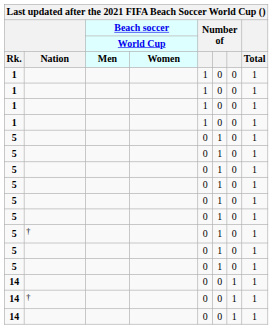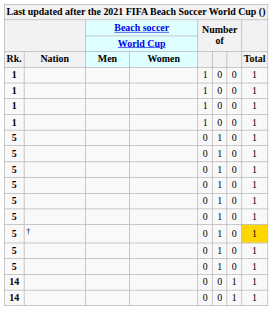5 / † | Total: no background -> gold background
- row: 14 | † | 0 | 0 | 1 | 1
